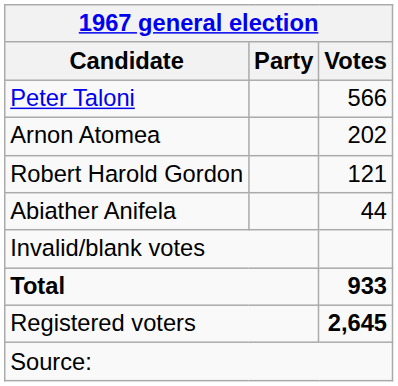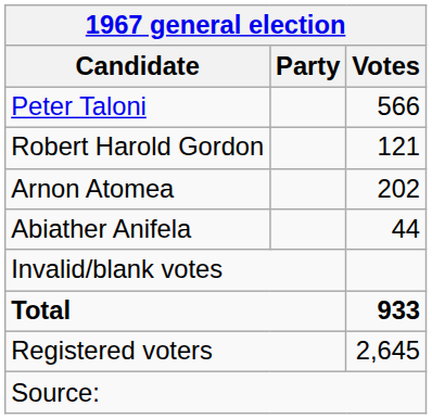rows swapped: Arnon Atomea <-> Robert Harold Gordon
Registered voters | Votes: bold -> normal
